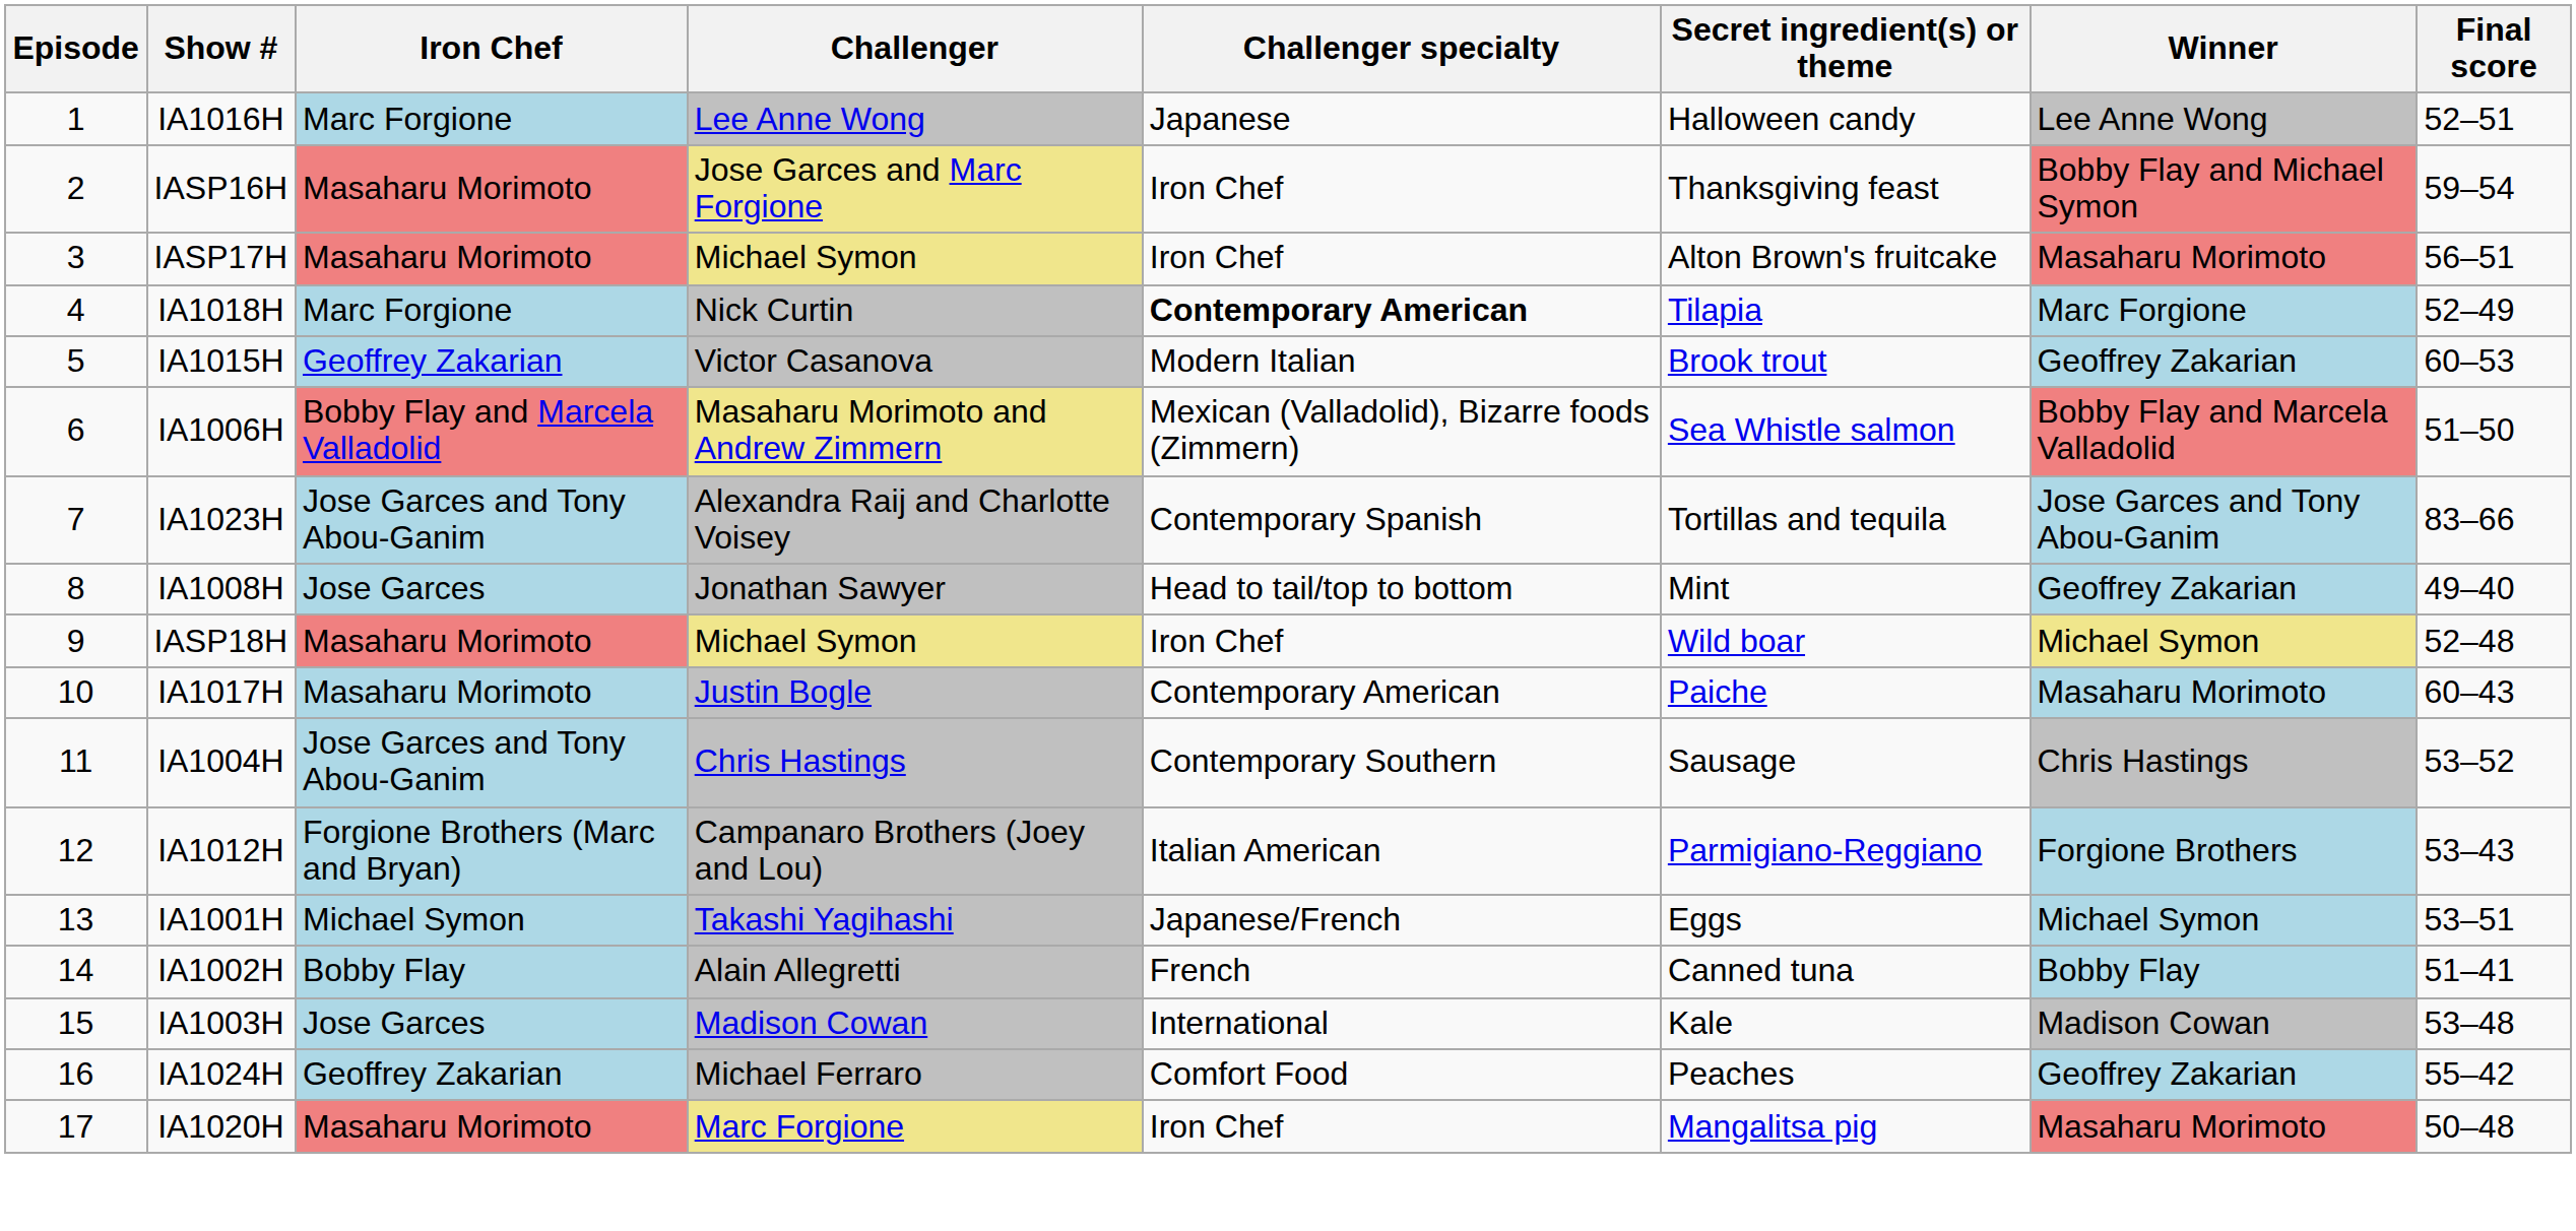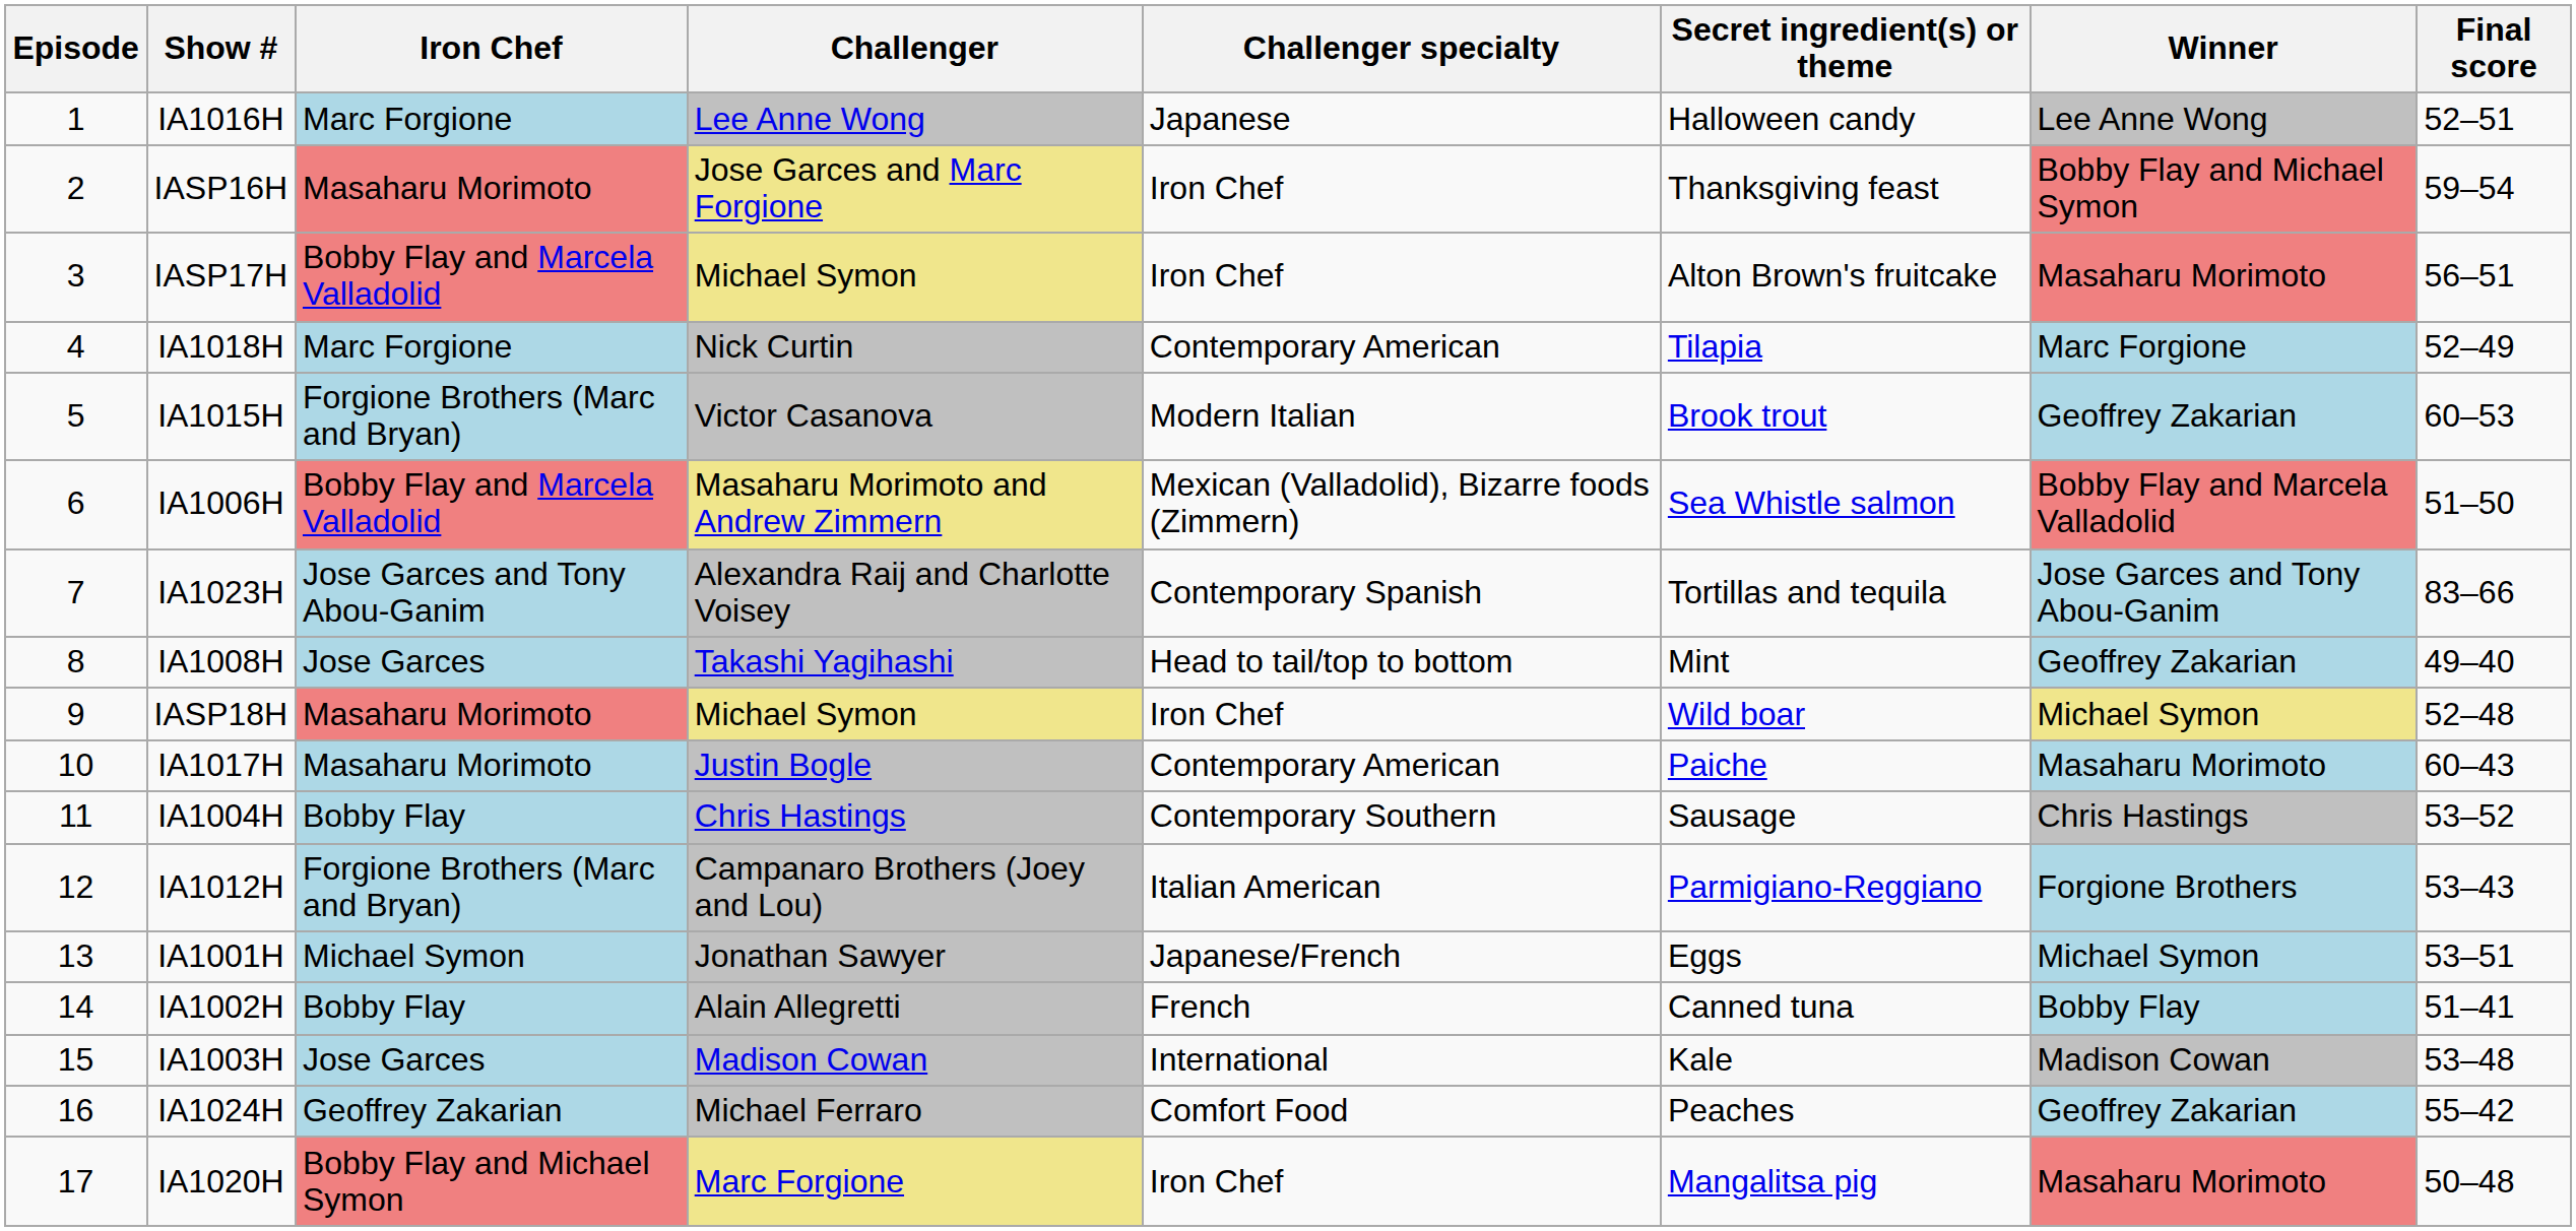IASP17H | Iron Chef: Masaharu Morimoto -> Bobby Flay and Marcela Valladolid
IA1018H | Challenger specialty: bold -> normal
IA1015H | Iron Chef: Geoffrey Zakarian -> Forgione Brothers (Marc and Bryan)
IA1008H | Challenger: Jonathan Sawyer -> Takashi Yagihashi
IA1004H | Iron Chef: Jose Garces and Tony Abou-Ganim -> Bobby Flay
IA1001H | Challenger: Takashi Yagihashi -> Jonathan Sawyer
IA1020H | Iron Chef: Masaharu Morimoto -> Bobby Flay and Michael Symon
